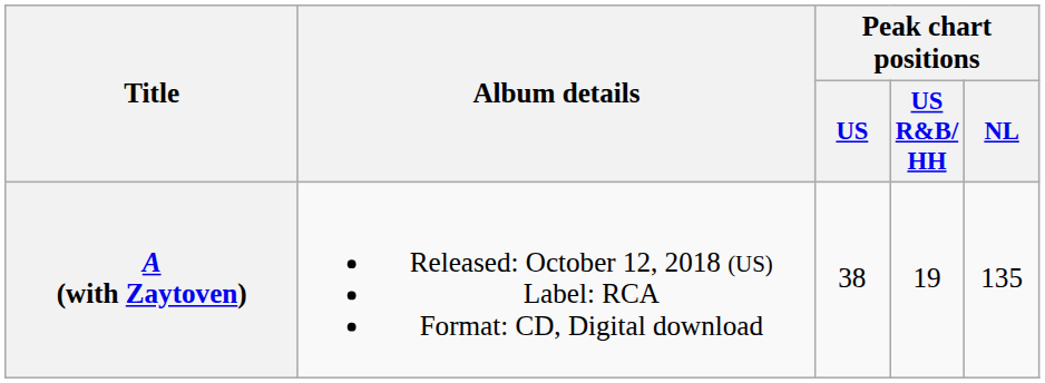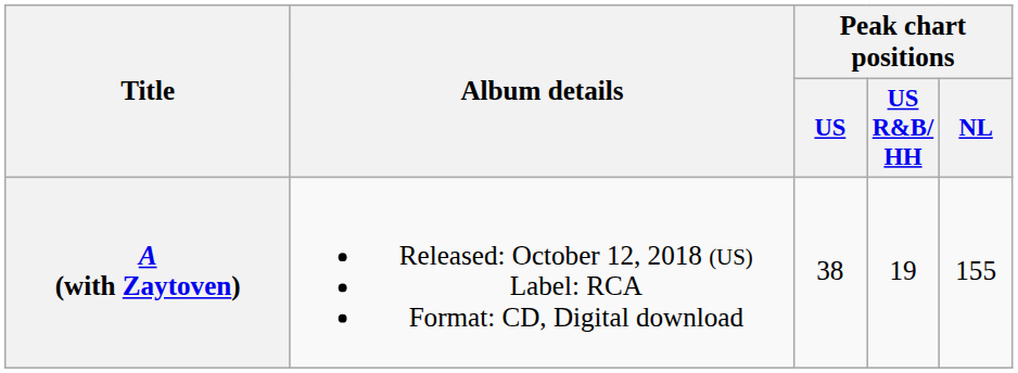A (with Zaytoven) | Peak chart positions / NL: 135 -> 155
